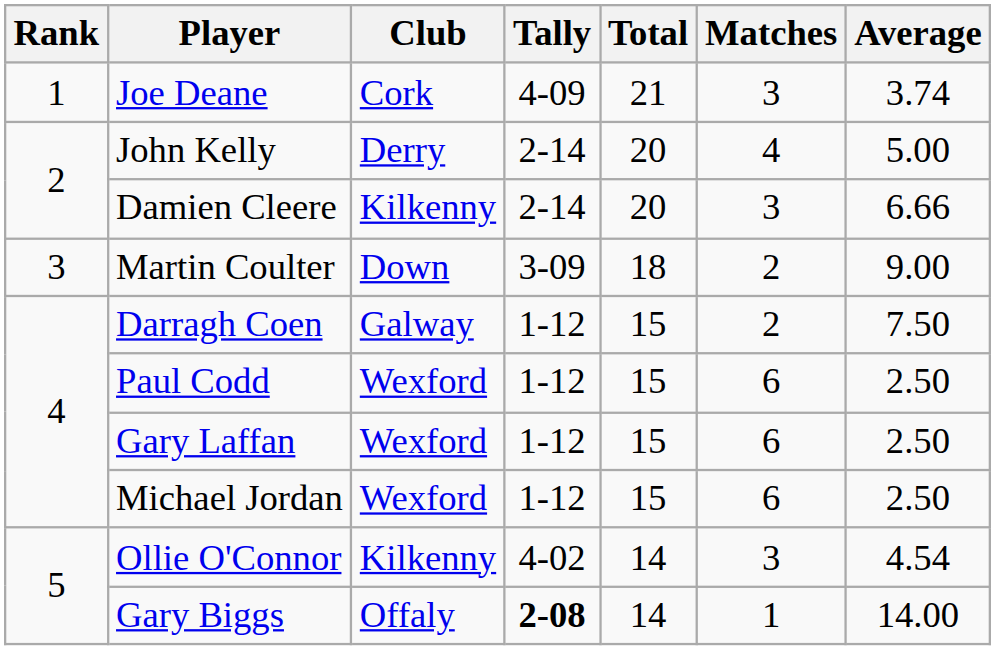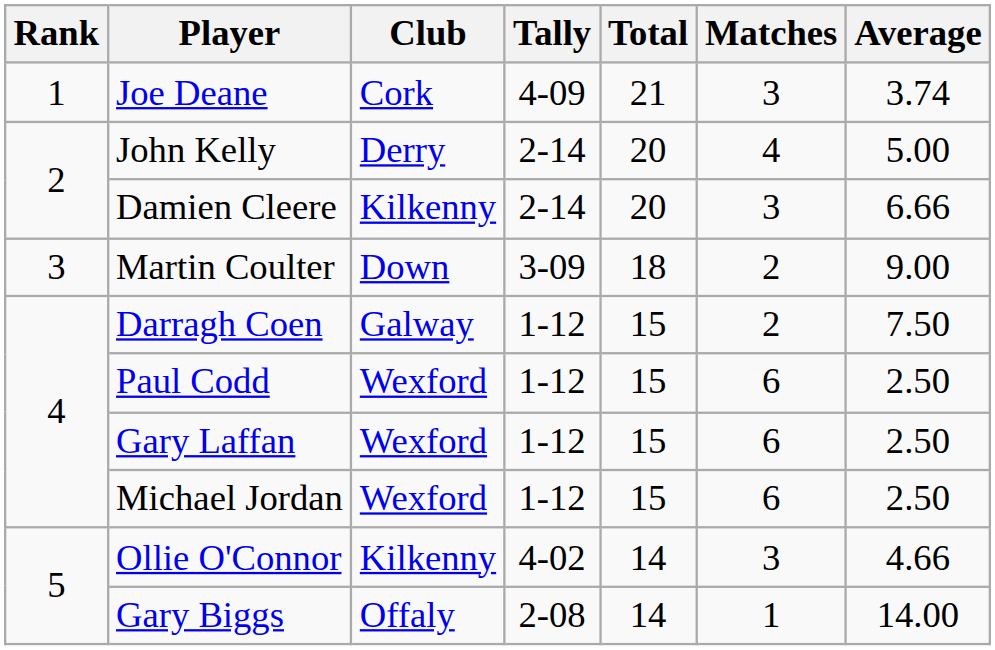Ollie O'Connor | Average: 4.54 -> 4.66
Gary Biggs | Tally: bold -> normal
